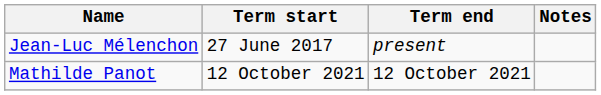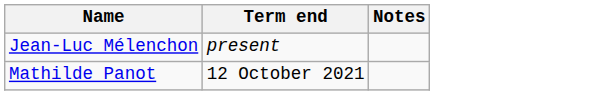- column: Term start | 27 June 2017 | 12 October 2021
